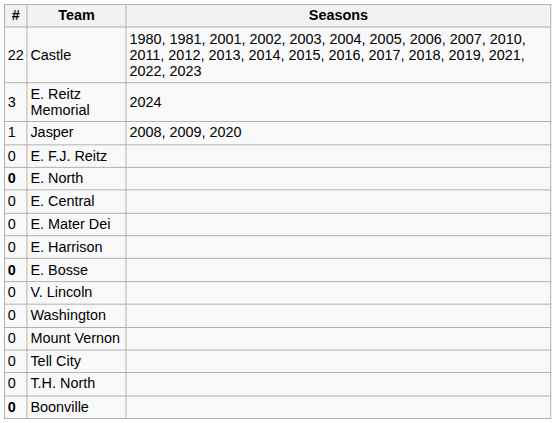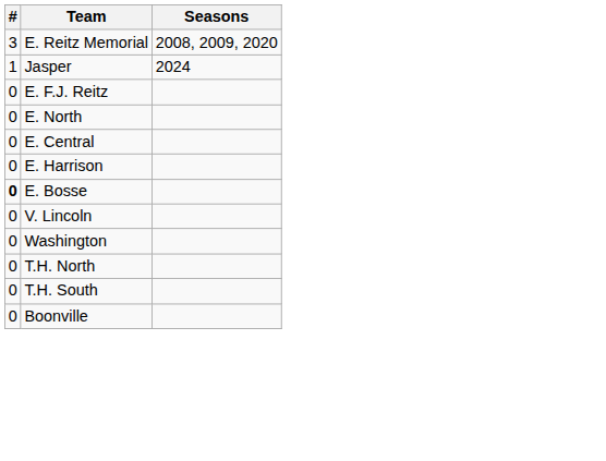- row: 22 | Castle | 1980, 1981, 2001, 2002, 2003, 2004, 2005, 2006, 2007, 2010, 2011, 2012, 2013, 2014, 2015, 2016, 2017, 2018, 2019, 2021, 2022, 2023
E. Reitz Memorial | Seasons: 2024 -> 2008, 2009, 2020
Jasper | Seasons: 2008, 2009, 2020 -> 2024
E. North | #: bold -> normal
- row: 0 | E. Mater Dei
- row: 0 | Mount Vernon
- row: 0 | Tell City
+ row: 0 | T.H. South
Boonville | #: bold -> normal
